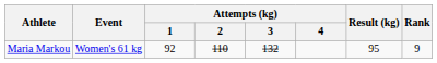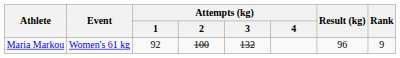Maria Markou | Attempts (kg) / 2: 110 -> 100
Maria Markou | Result (kg): 95 -> 96
